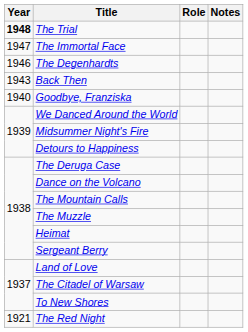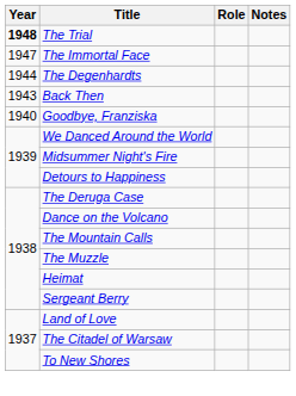The Degenhardts | Year: 1946 -> 1944
- row: 1921 | The Red Night
